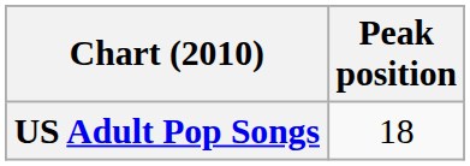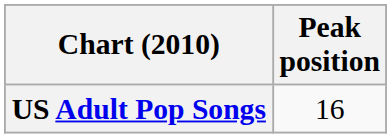US Adult Pop Songs | Peak position: 18 -> 16
